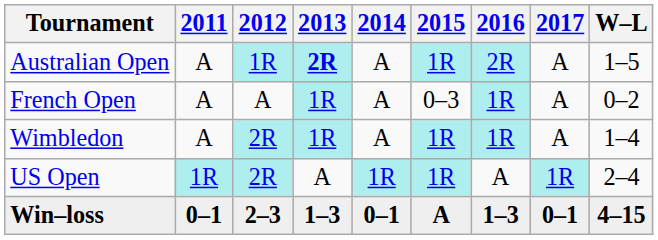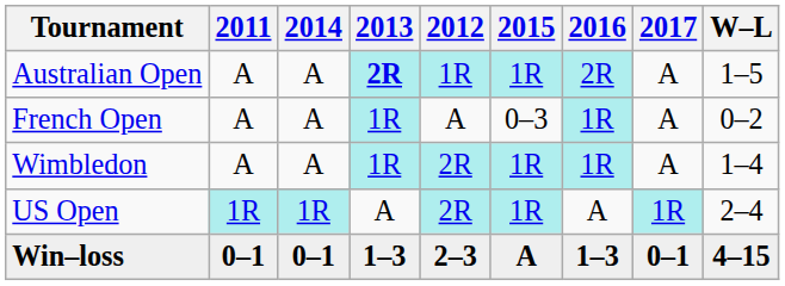columns swapped: 2012 <-> 2014
